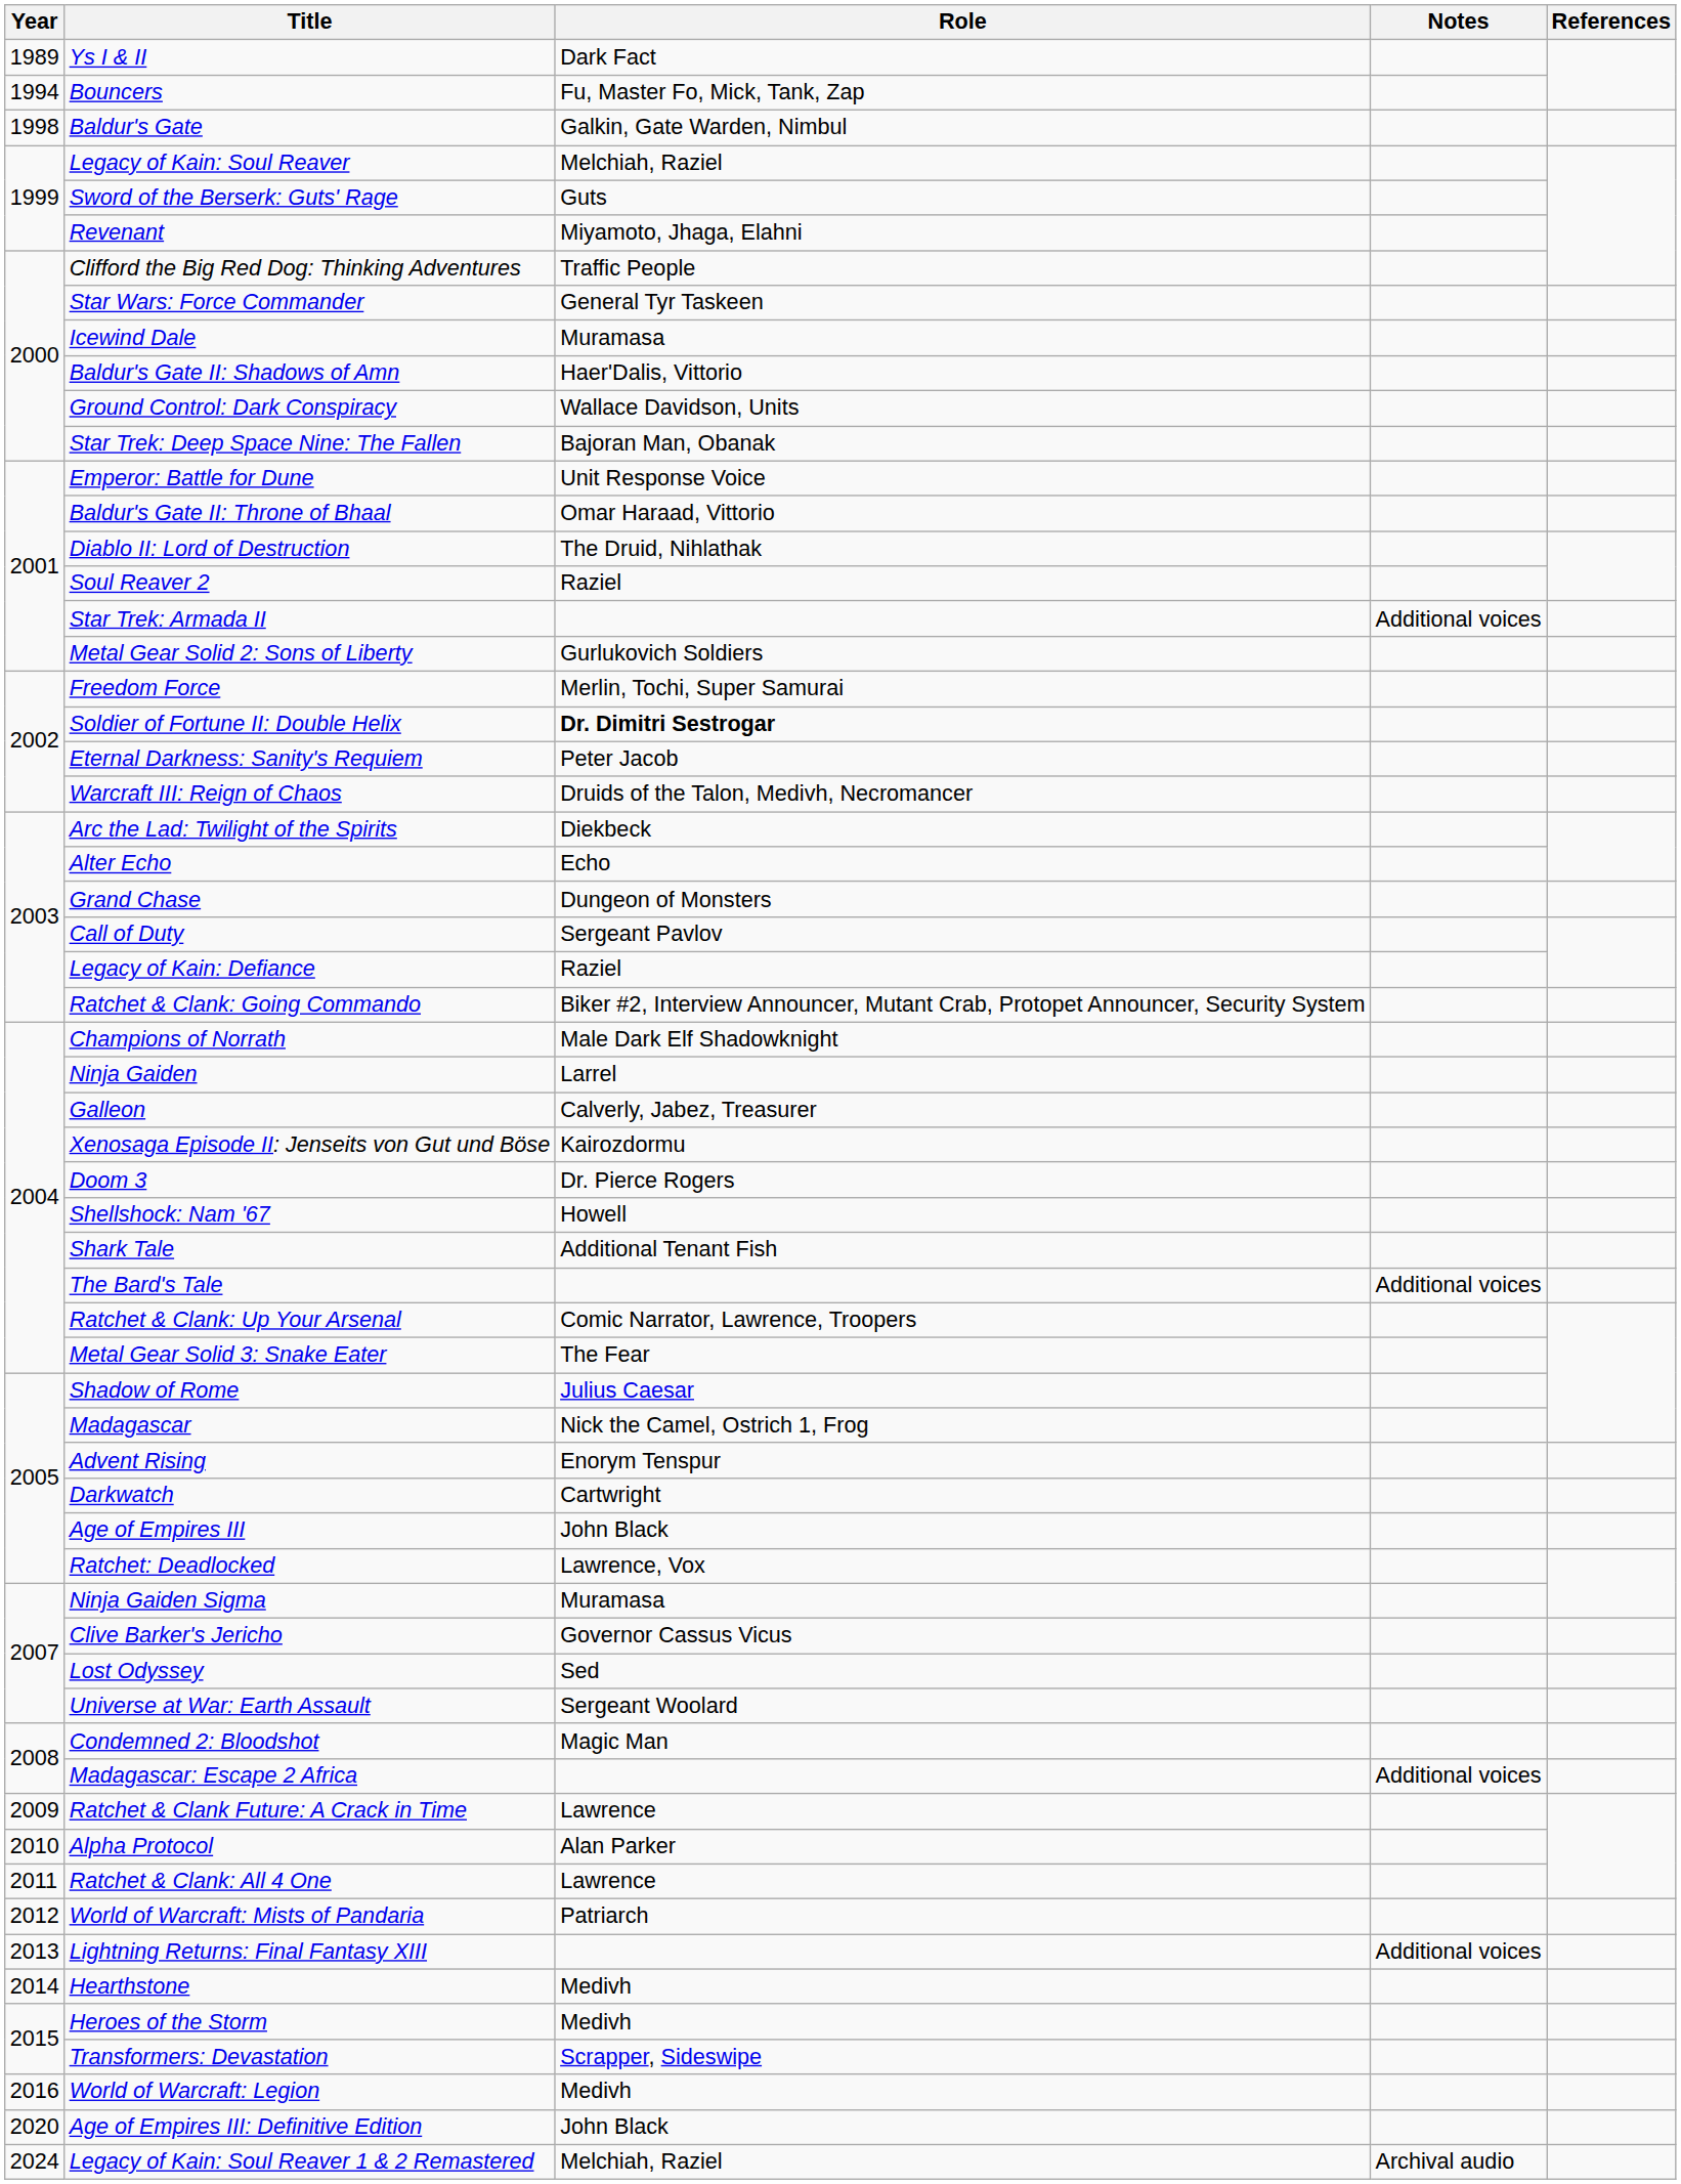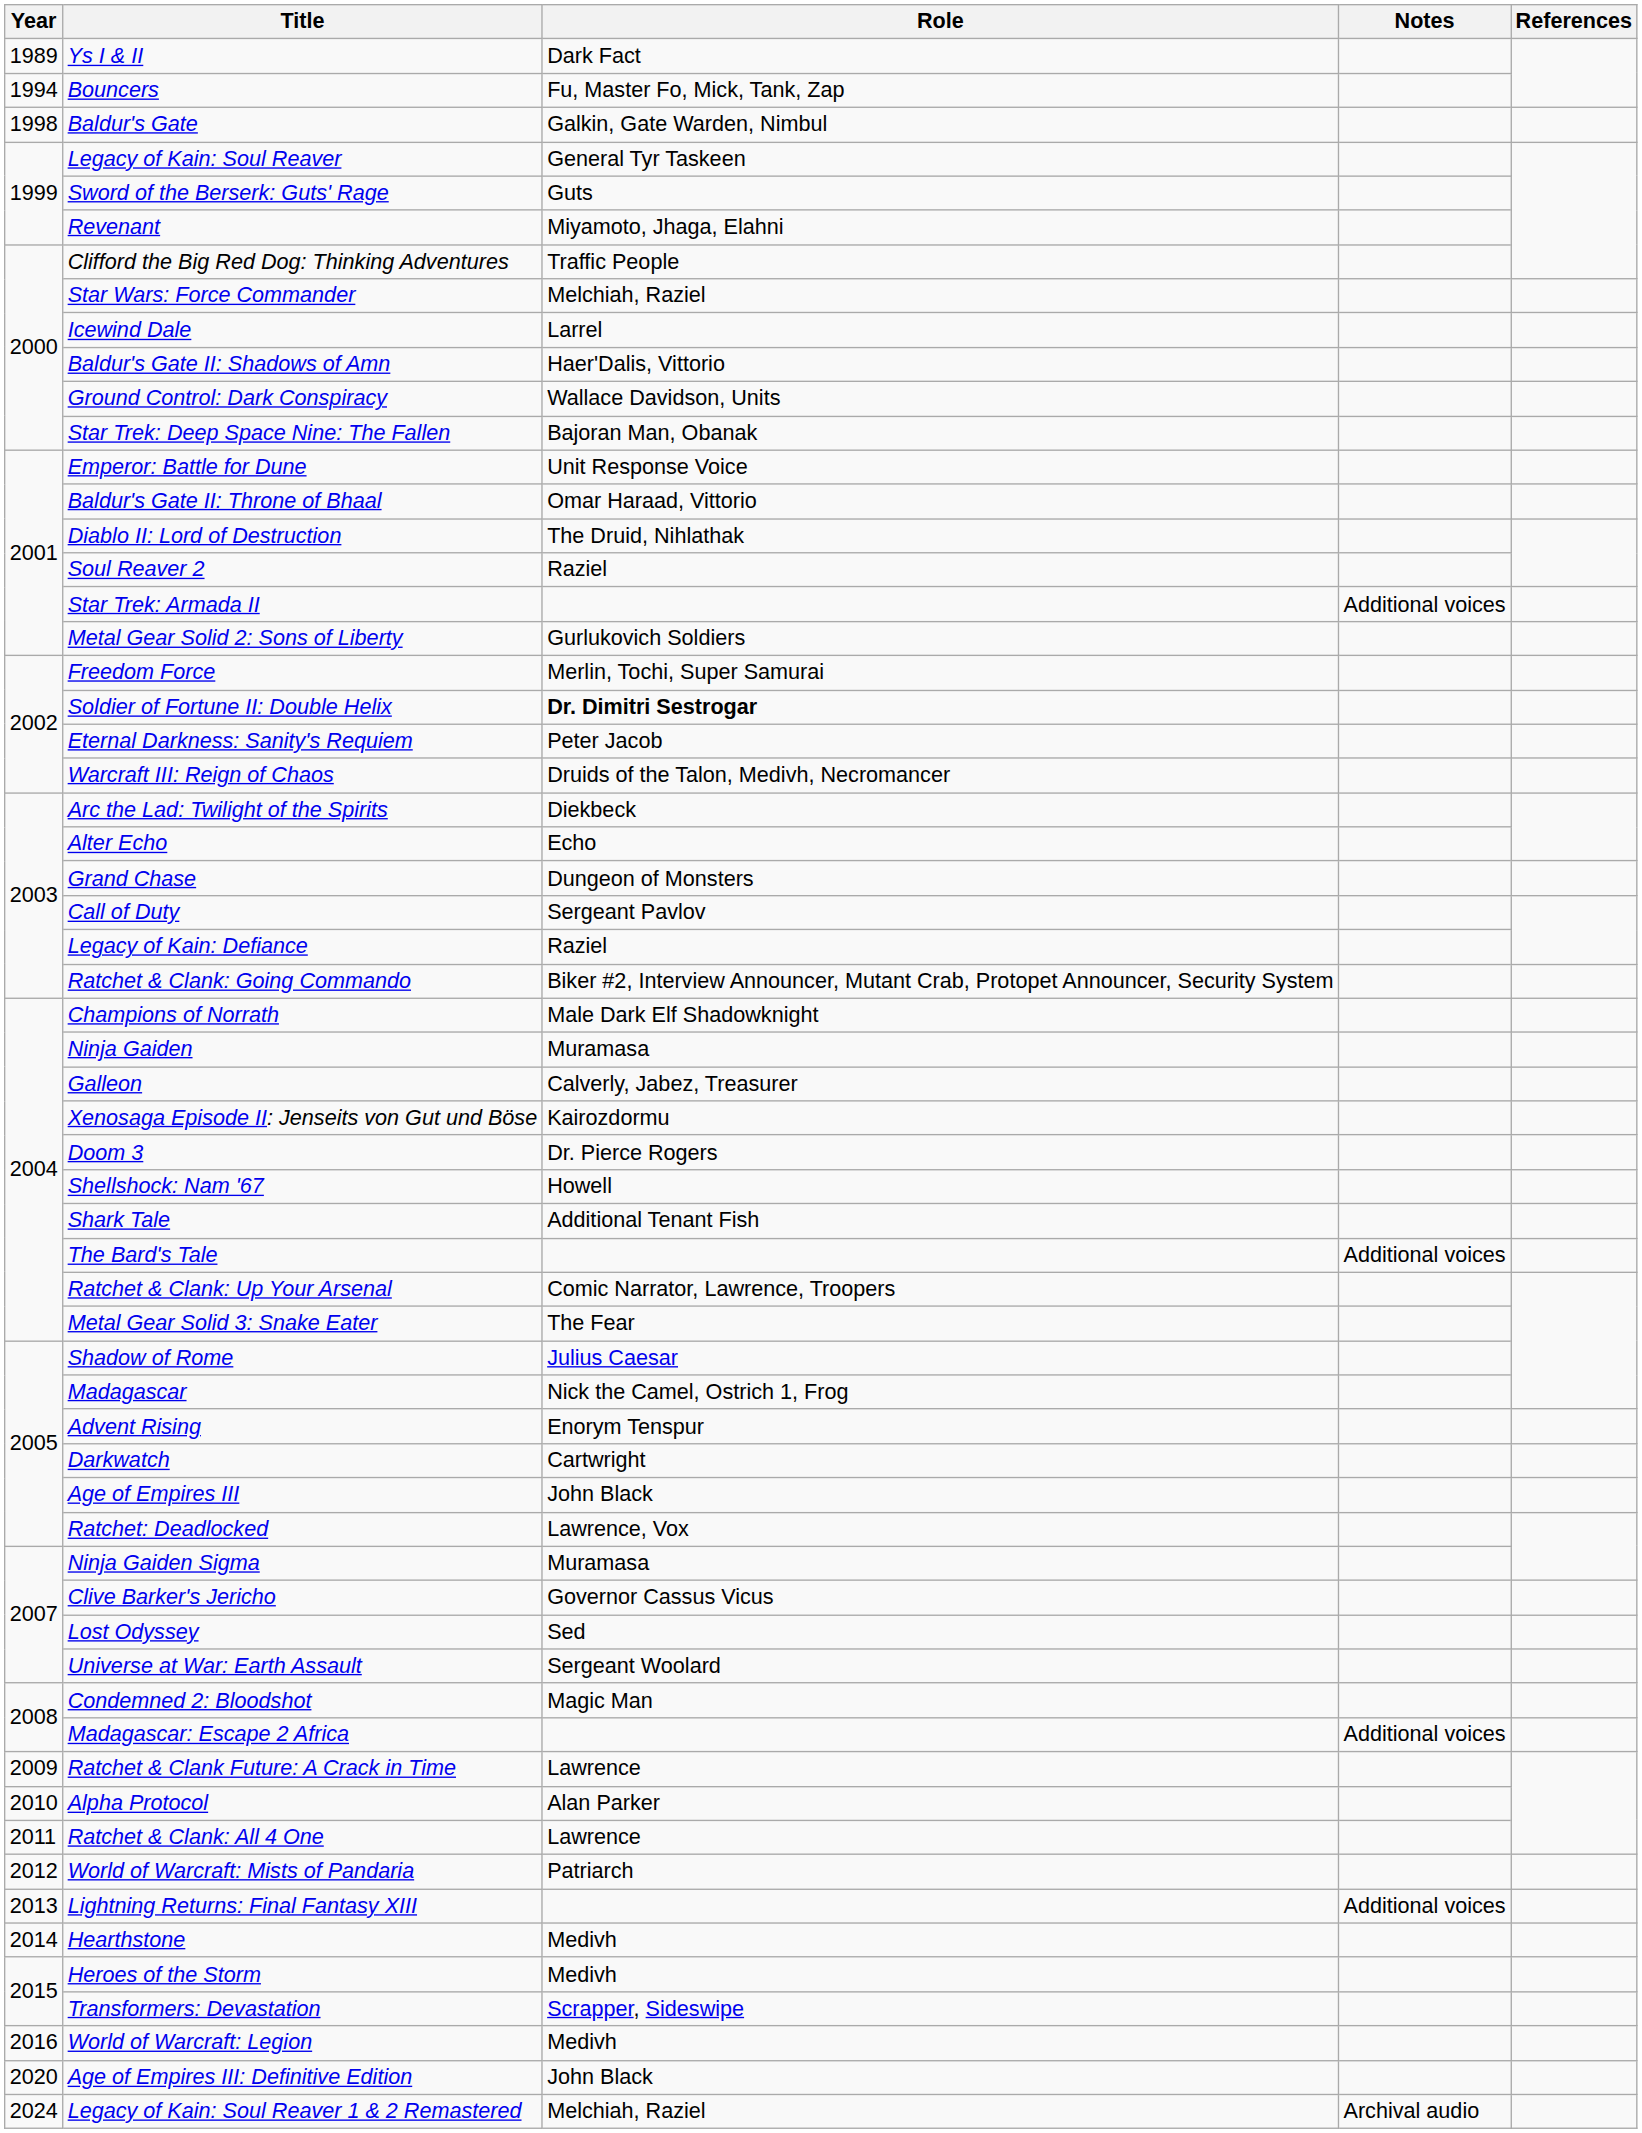Legacy of Kain: Soul Reaver | Role: Melchiah, Raziel -> General Tyr Taskeen
Star Wars: Force Commander | Role: General Tyr Taskeen -> Melchiah, Raziel
Icewind Dale | Role: Muramasa -> Larrel
Ninja Gaiden | Role: Larrel -> Muramasa
